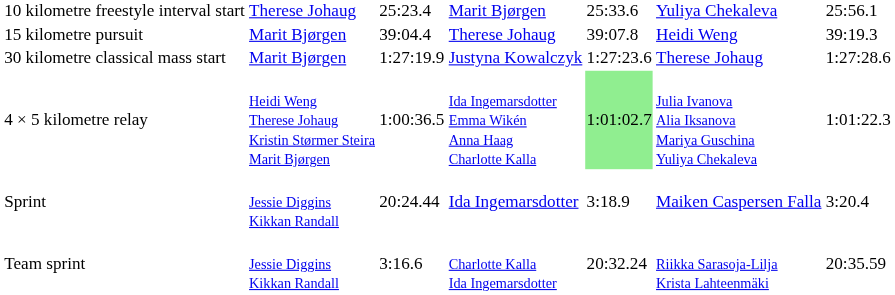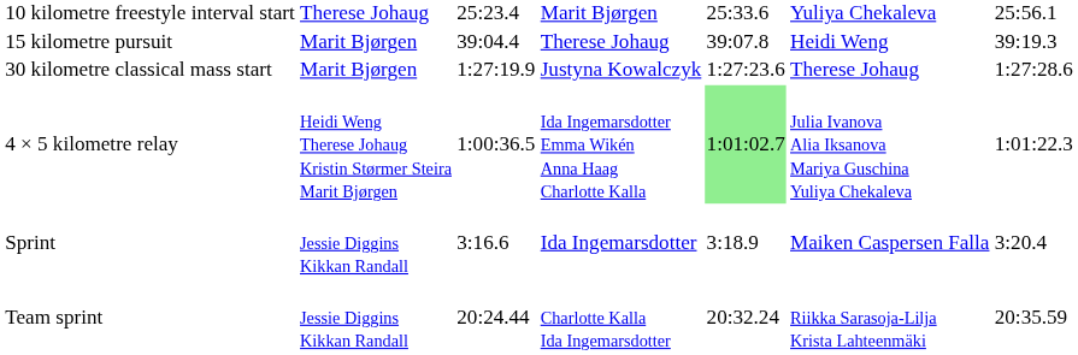Sprint | column 3: 20:24.44 -> 3:16.6
Team sprint | column 3: 3:16.6 -> 20:24.44
